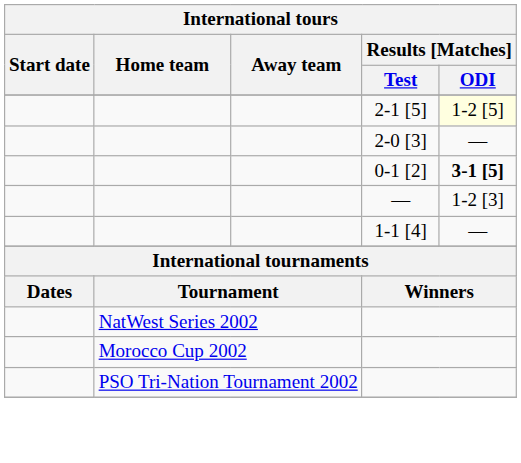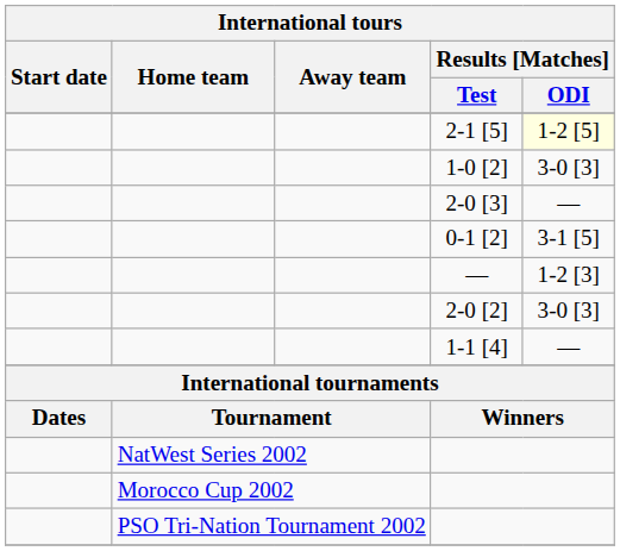+ row: 1-0 [2] | 3-0 [3]
0-1 [2] | Results [Matches] / ODI: bold -> normal
+ row: 2-0 [2] | 3-0 [3]
